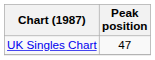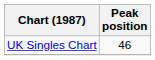UK Singles Chart | Peak position: 47 -> 46
